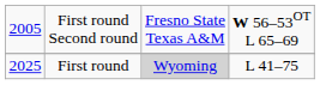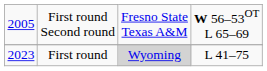First round | column 1: 2025 -> 2023
